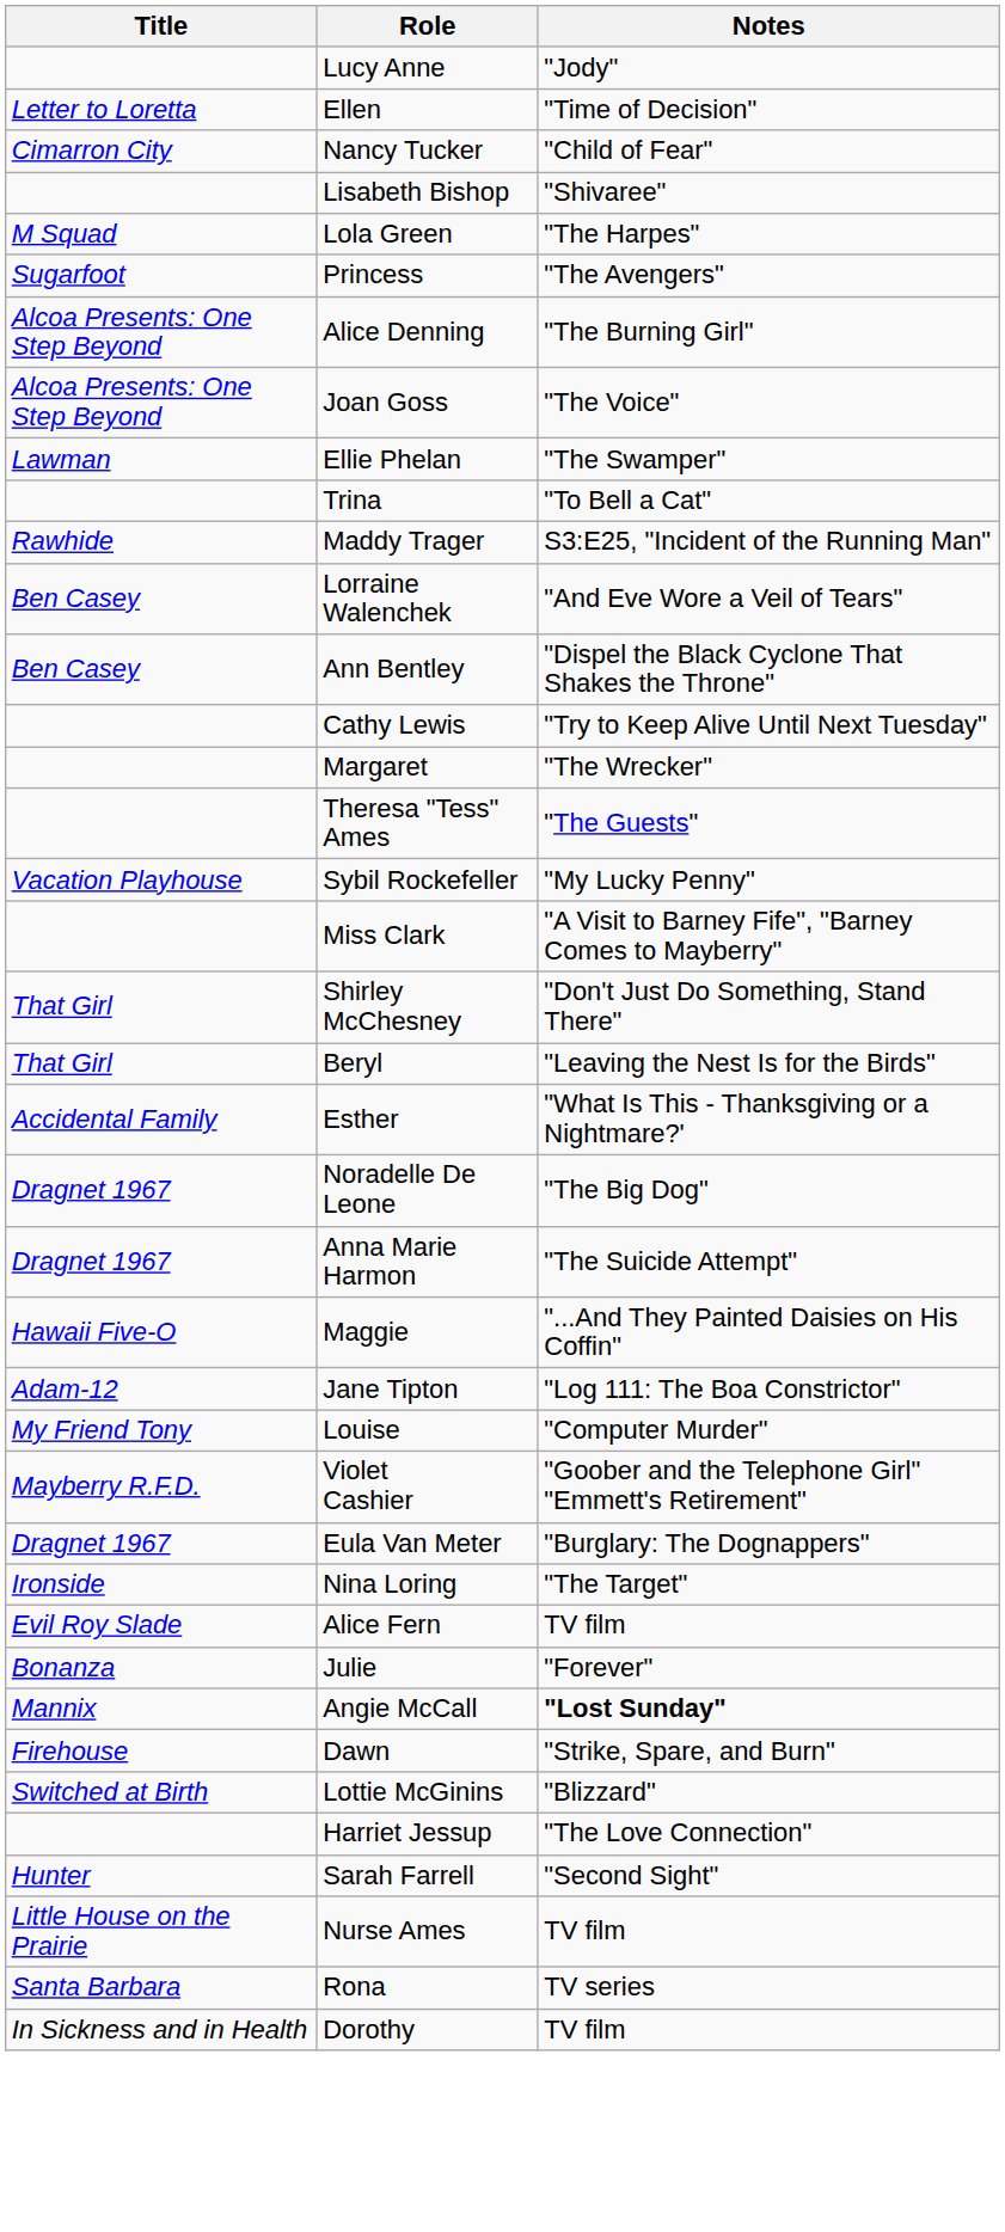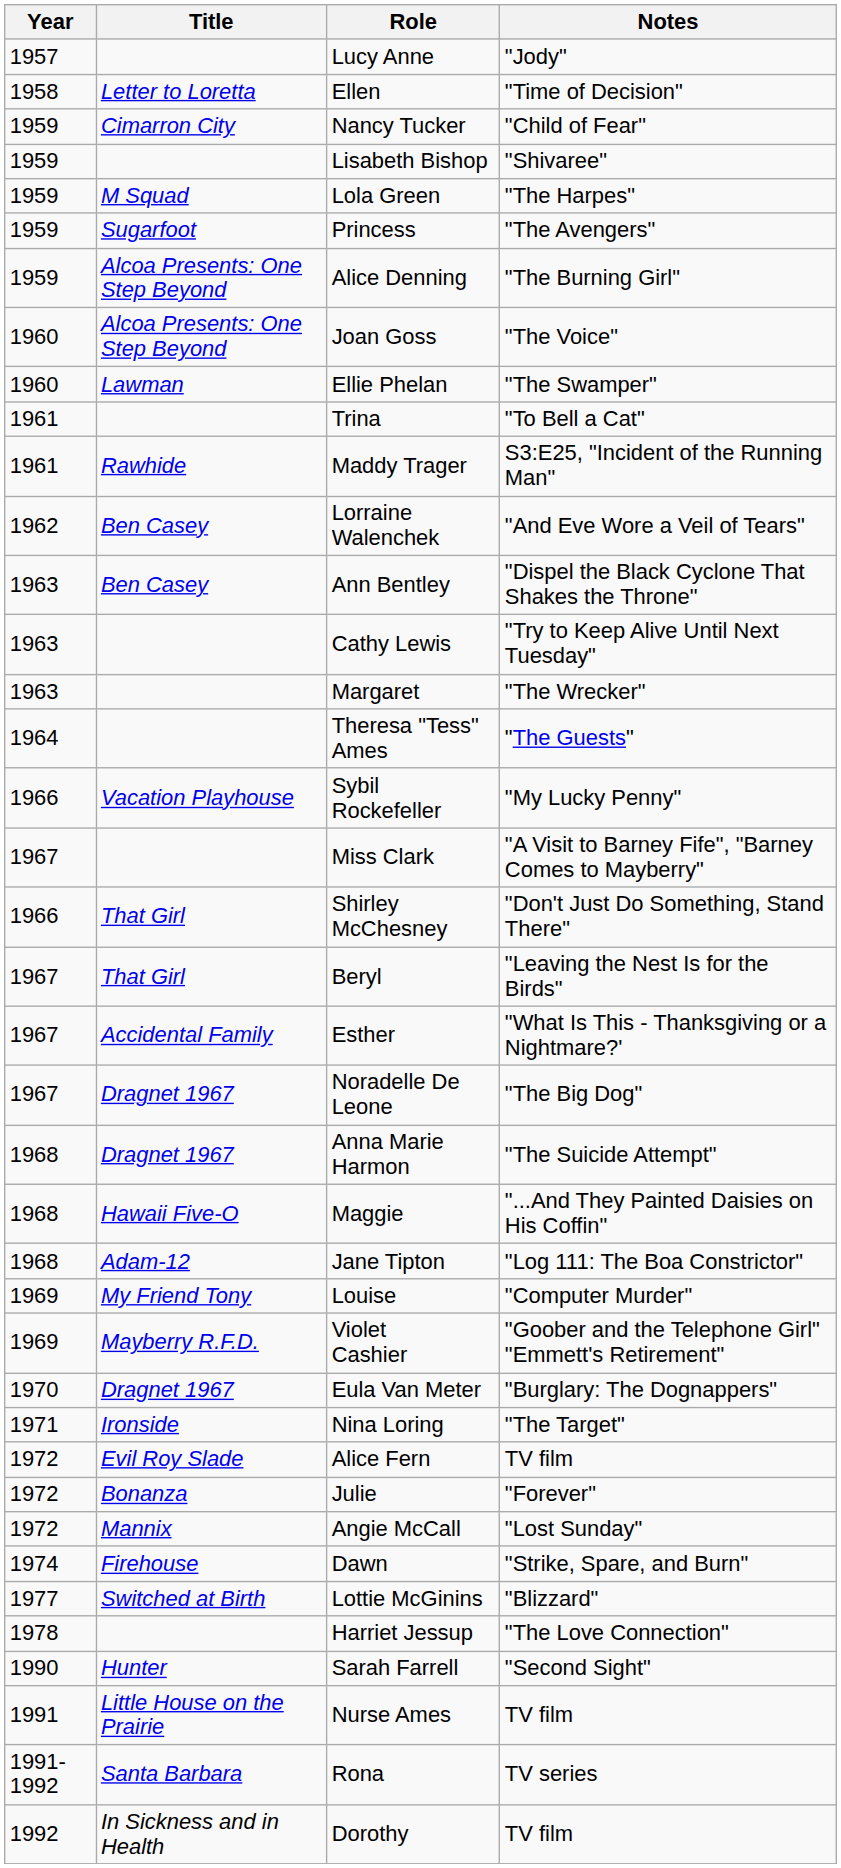+ column: Year | 1957 | 1958 | 1959 | 1959 | 1959 | 1959 | 1959 | 1960 | 1960 | 1961 | 1961 | 1962 | 1963 | 1963 | 1963 | 1964 | 1966 | 1967 | 1966 | 1967 | 1967 | 1967 | 1968 | 1968 | 1968 | 1969 | 1969 | 1970 | 1971 | 1972 | 1972 | 1972 | 1974 | 1977 | 1978 | 1990 | 1991 | 1991-1992 | 1992
Angie McCall | Notes: bold -> normal
